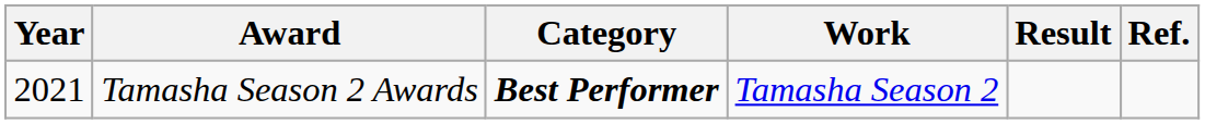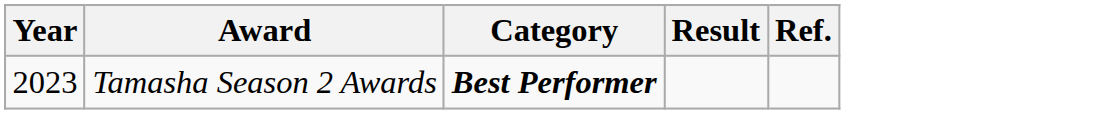- column: Work | Tamasha Season 2
Tamasha Season 2 Awards | Year: 2021 -> 2023
